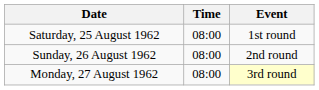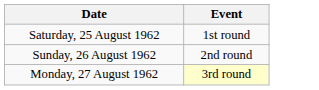- column: Time | 08:00 | 08:00 | 08:00
